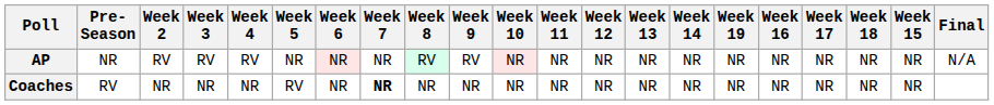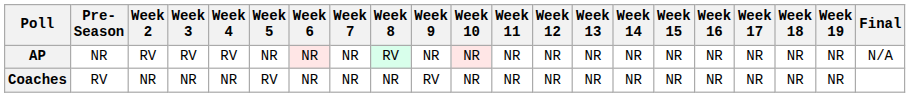columns swapped: Week 15 <-> Week 19
AP | Week 9: RV -> NR
Coaches | Week 7: bold -> normal
Coaches | Week 9: NR -> RV
